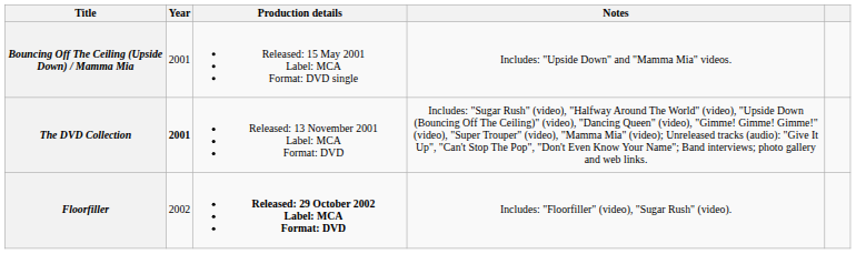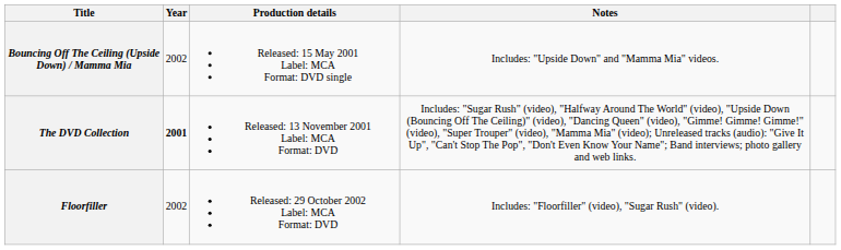Bouncing Off The Ceiling (Upside Down) / Mamma Mia | Year: 2001 -> 2002
Floorfiller | Production details: bold -> normal
